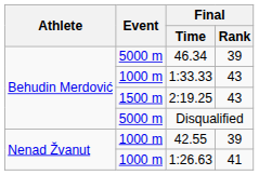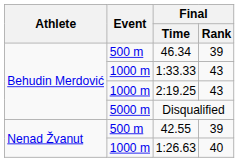46.34 | Event: 5000 m -> 500 m
2:19.25 | Event: 1500 m -> 1000 m
42.55 | Event: 1000 m -> 500 m
1:26.63 | Final / Rank: 41 -> 40
